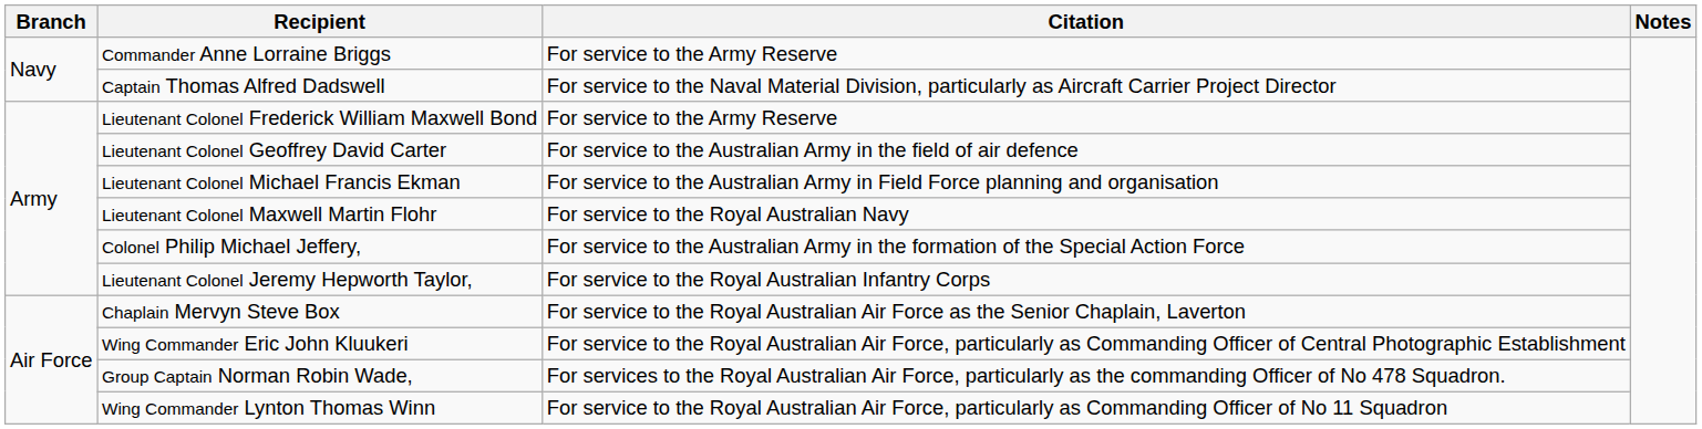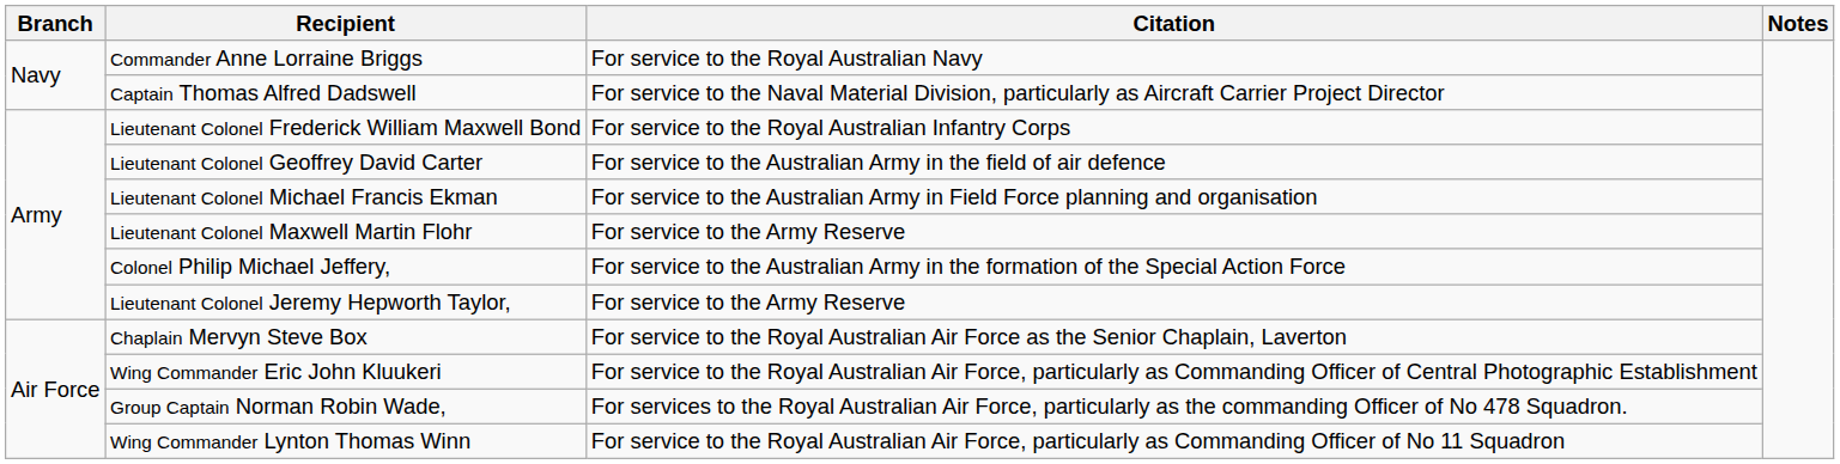Commander Anne Lorraine Briggs | Citation: For service to the Army Reserve -> For service to the Royal Australian Navy
Lieutenant Colonel Frederick William Maxwell Bond | Citation: For service to the Army Reserve -> For service to the Royal Australian Infantry Corps
Lieutenant Colonel Maxwell Martin Flohr | Citation: For service to the Royal Australian Navy -> For service to the Army Reserve
Lieutenant Colonel Jeremy Hepworth Taylor, | Citation: For service to the Royal Australian Infantry Corps -> For service to the Army Reserve
